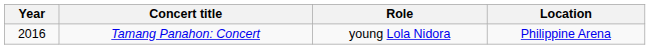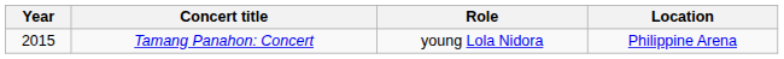Tamang Panahon: Concert | Year: 2016 -> 2015
